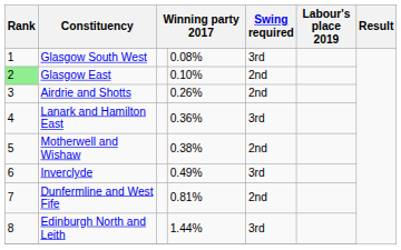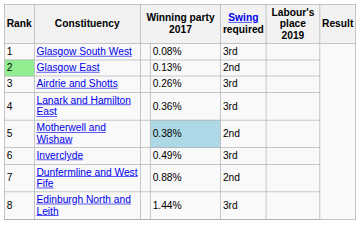Glasgow East | column 4: 0.10% -> 0.13%
Airdrie and Shotts | Swing required: 2nd -> 3rd
Motherwell and Wishaw | column 4: no background -> lightblue background
Dunfermline and West Fife | column 4: 0.81% -> 0.88%
